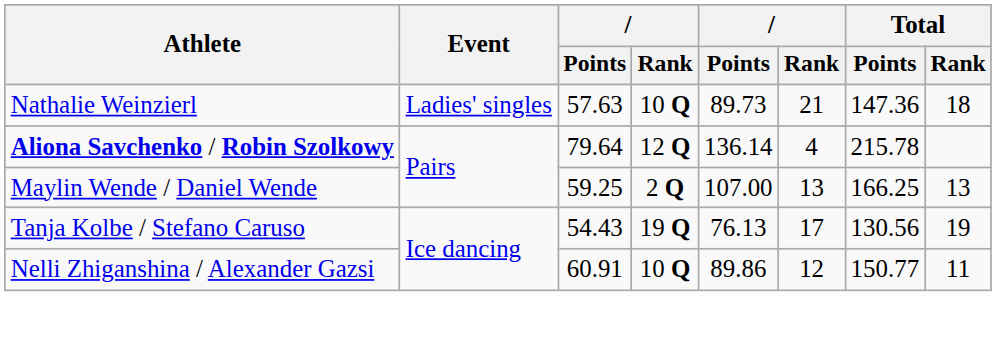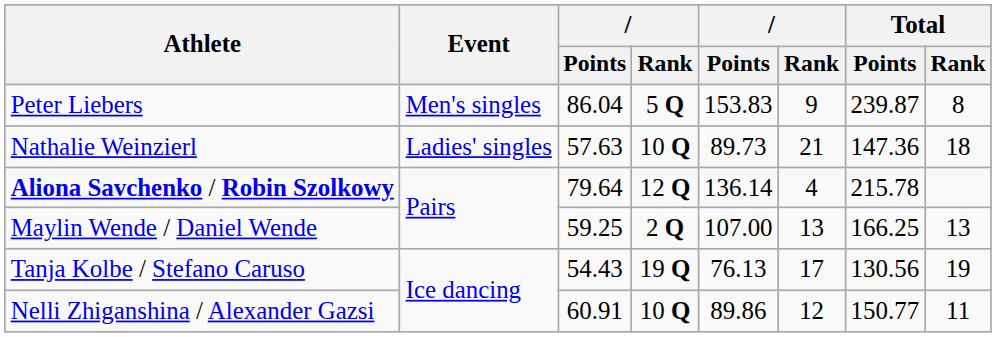+ row: Peter Liebers | Men's singles | 86.04 | 5 Q | 153.83 | 9 | 239.87 | 8
